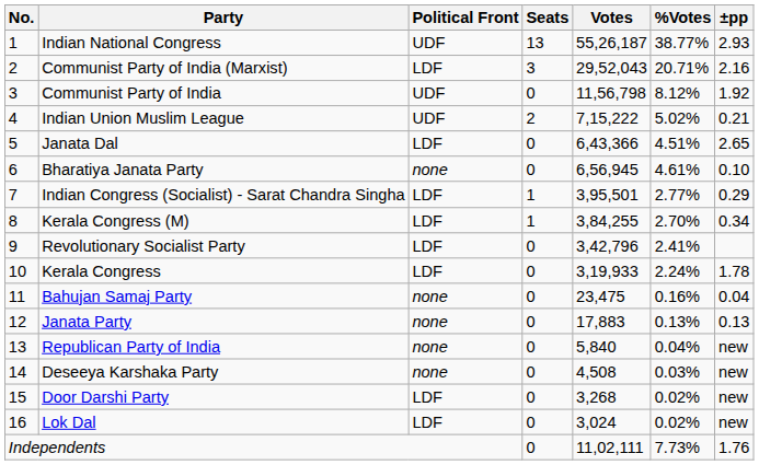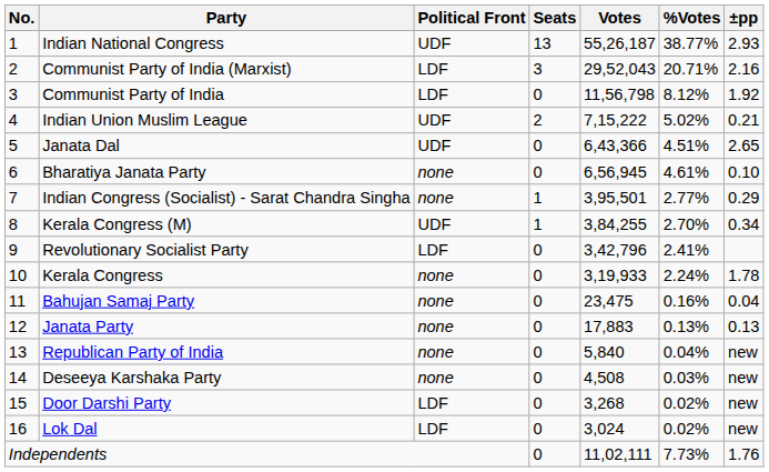Communist Party of India | Political Front: UDF -> LDF
Janata Dal | Political Front: LDF -> UDF
Indian Congress (Socialist) - Sarat Chandra Singha | Political Front: LDF -> none
Kerala Congress (M) | Political Front: LDF -> UDF
Kerala Congress | Political Front: LDF -> none
